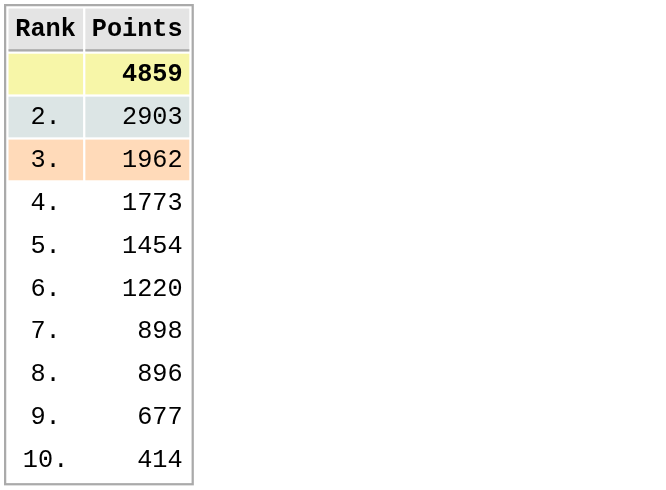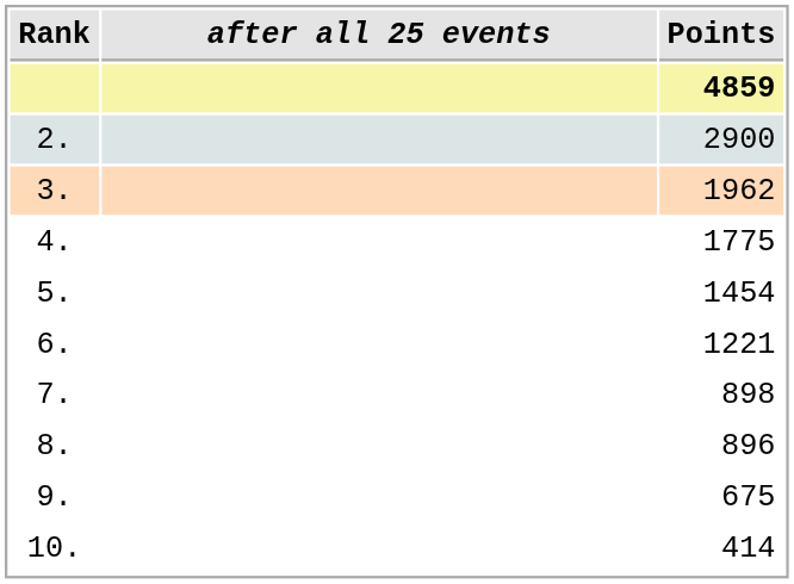+ column: after all 25 events
2. | Points: 2903 -> 2900
4. | Points: 1773 -> 1775
6. | Points: 1220 -> 1221
9. | Points: 677 -> 675
